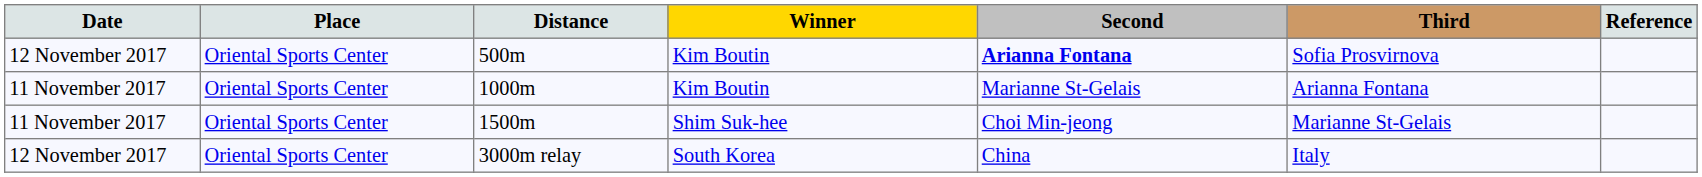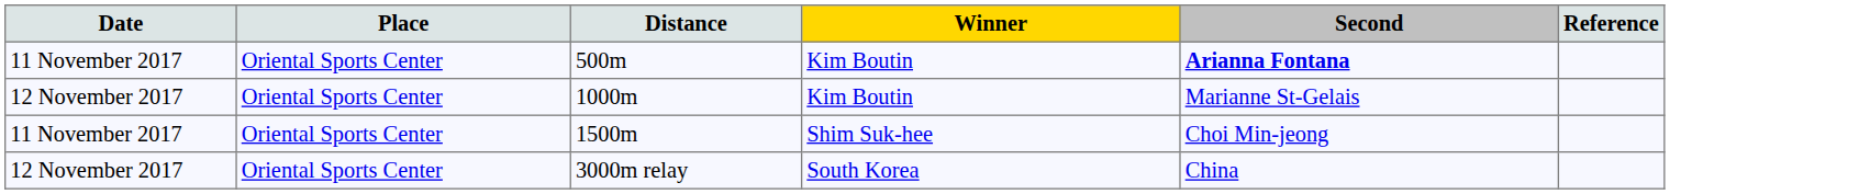- column: Third | Sofia Prosvirnova | Arianna Fontana | Marianne St-Gelais | Italy
500m | Date: 12 November 2017 -> 11 November 2017
1000m | Date: 11 November 2017 -> 12 November 2017
